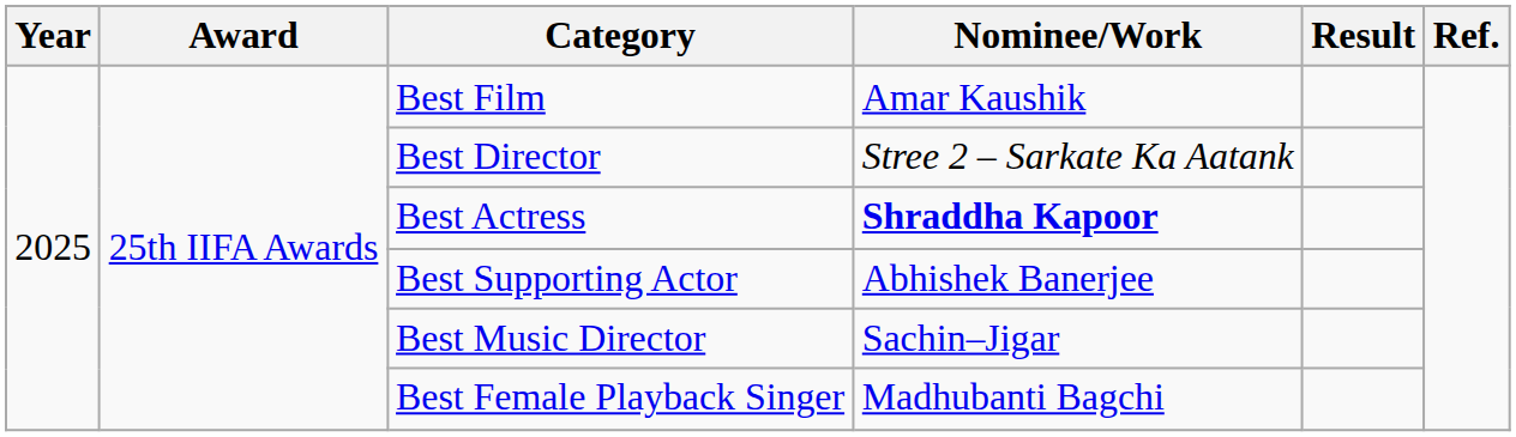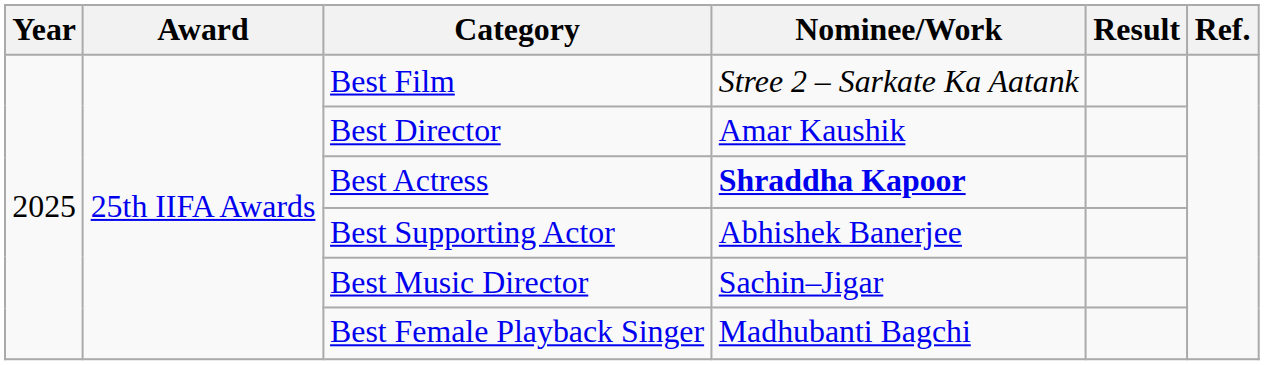Best Film | Nominee/Work: Amar Kaushik -> Stree 2 – Sarkate Ka Aatank
Best Director | Nominee/Work: Stree 2 – Sarkate Ka Aatank -> Amar Kaushik
